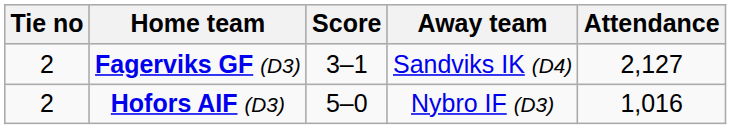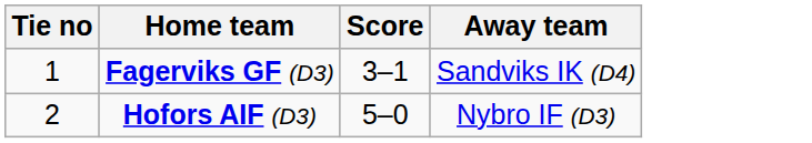- column: Attendance | 2,127 | 1,016
Fagerviks GF (D3) | Tie no: 2 -> 1
